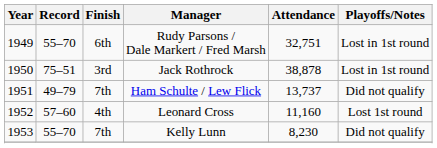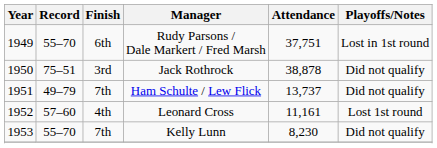Rudy Parsons / Dale Markert / Fred Marsh | Attendance: 32,751 -> 37,751
Jack Rothrock | Playoffs/Notes: Lost in 1st round -> Did not qualify
Leonard Cross | Attendance: 11,160 -> 11,161
